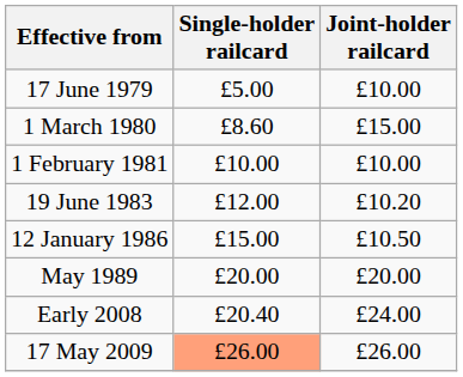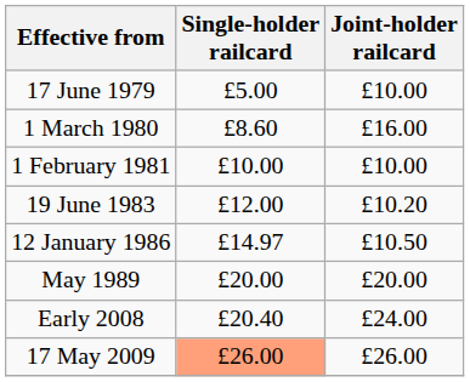1 March 1980 | Joint-holder railcard: £15.00 -> £16.00
12 January 1986 | Single-holder railcard: £15.00 -> £14.97
